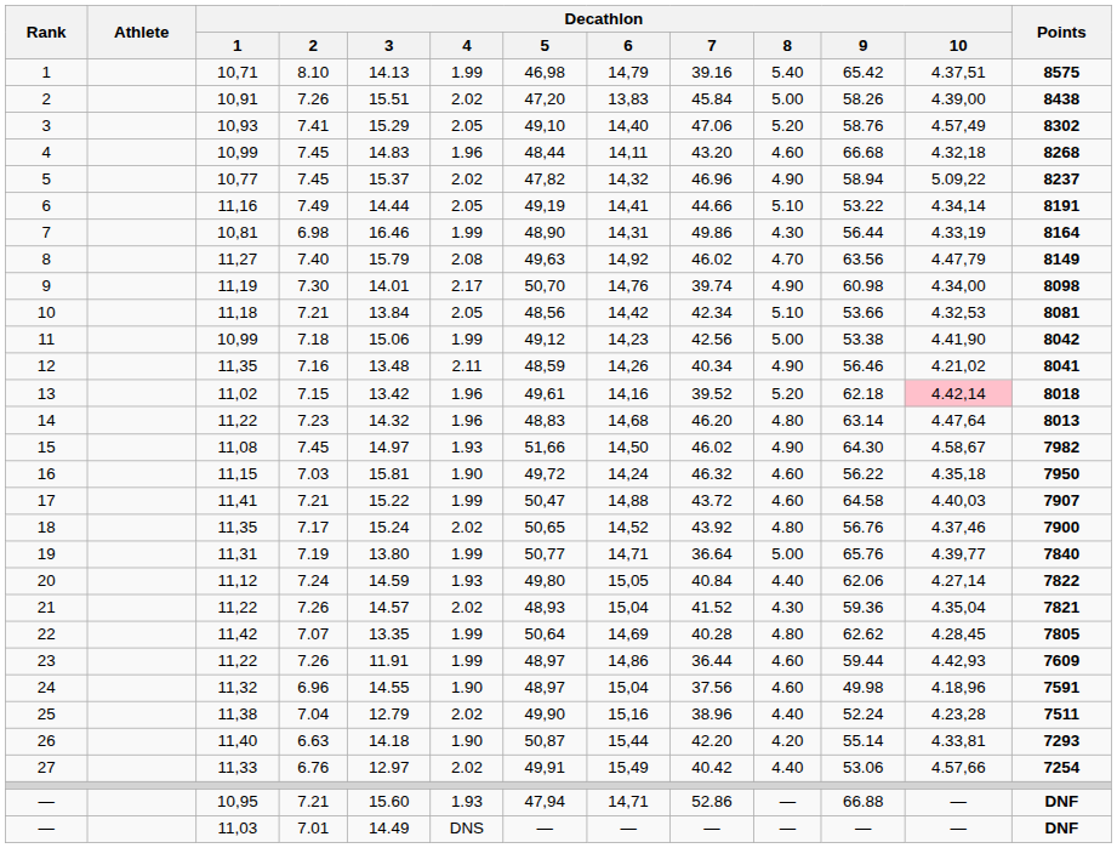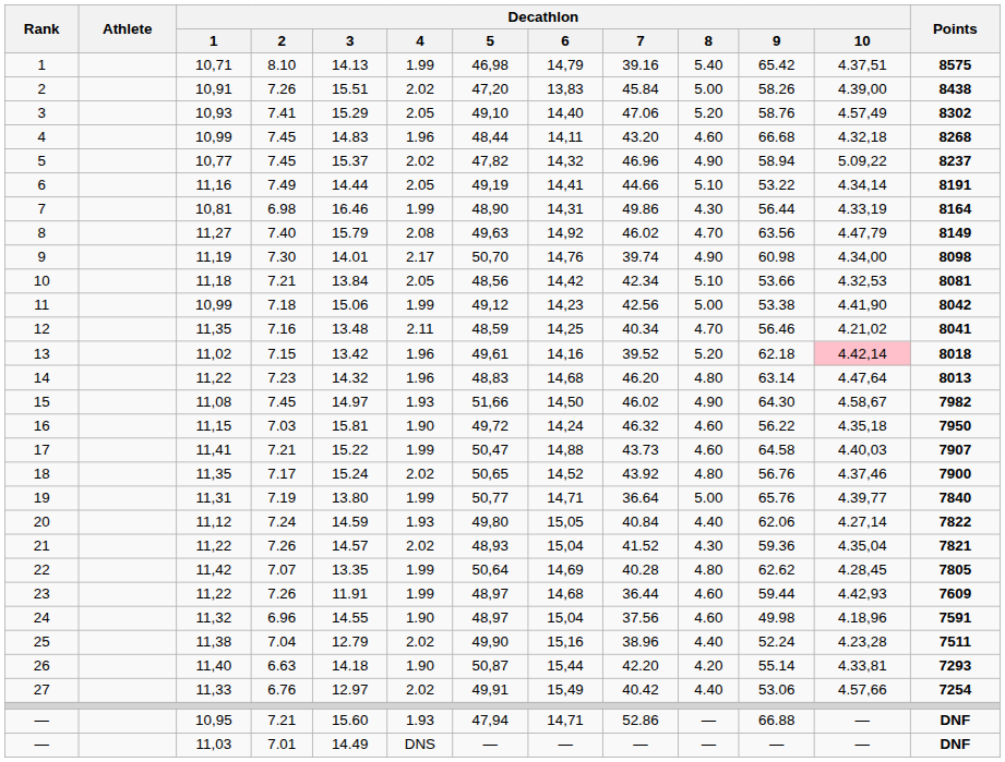12 | Decathlon / 6: 14,26 -> 14,25
12 | Decathlon / 8: 4.90 -> 4.70
17 | Decathlon / 7: 43.72 -> 43.73
23 | Decathlon / 6: 14,86 -> 14,68
